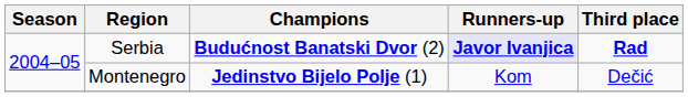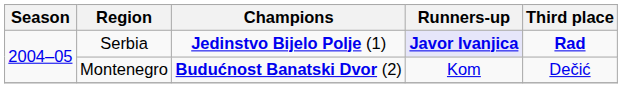Serbia | Champions: Budućnost Banatski Dvor (2) -> Jedinstvo Bijelo Polje (1)
Montenegro | Champions: Jedinstvo Bijelo Polje (1) -> Budućnost Banatski Dvor (2)
